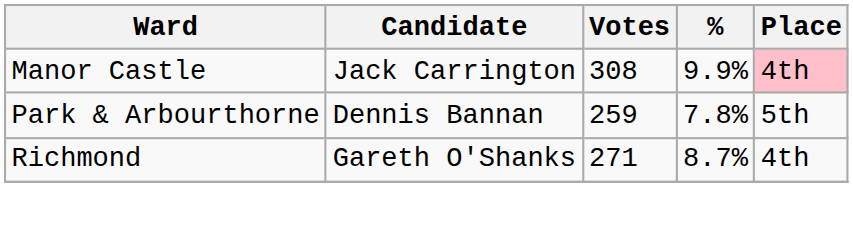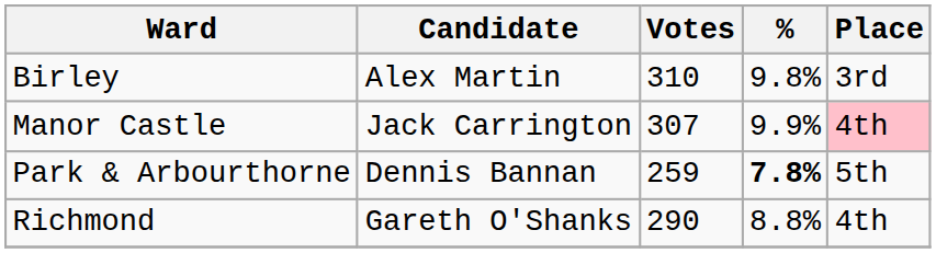+ row: Birley | Alex Martin | 310 | 9.8% | 3rd
Manor Castle | Votes: 308 -> 307
Park & Arbourthorne | %: normal -> bold
Richmond | Votes: 271 -> 290
Richmond | %: 8.7% -> 8.8%
